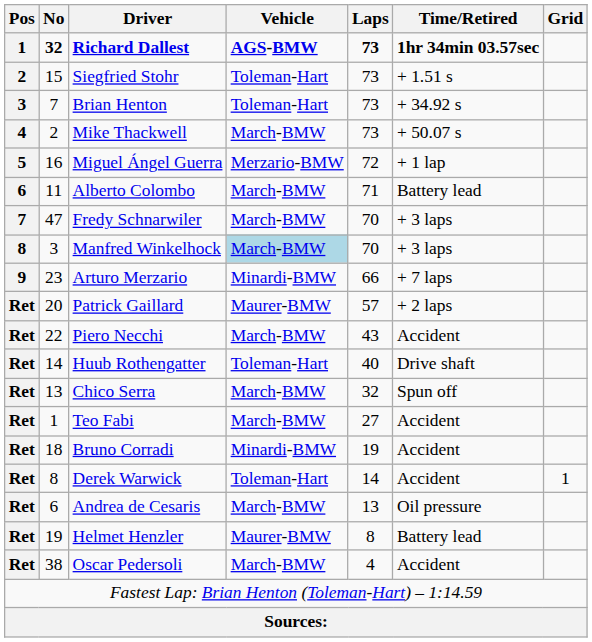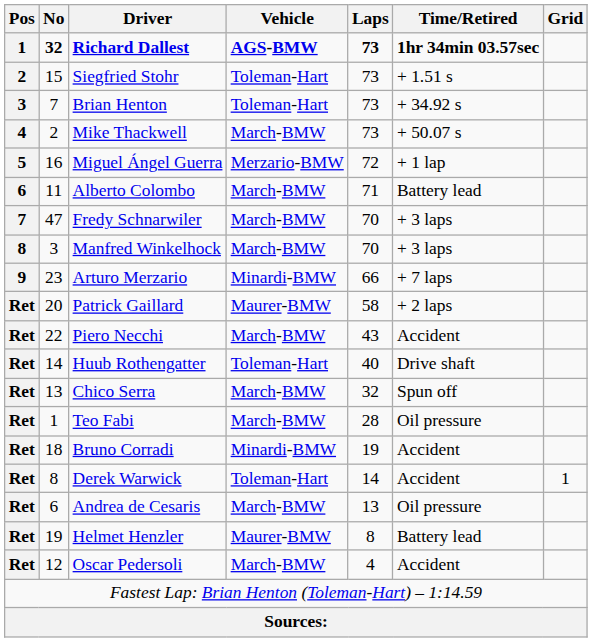Manfred Winkelhock | Vehicle: lightblue background -> no background
Patrick Gaillard | Laps: 57 -> 58
Teo Fabi | Laps: 27 -> 28
Teo Fabi | Time/Retired: Accident -> Oil pressure
Oscar Pedersoli | No: 38 -> 12
